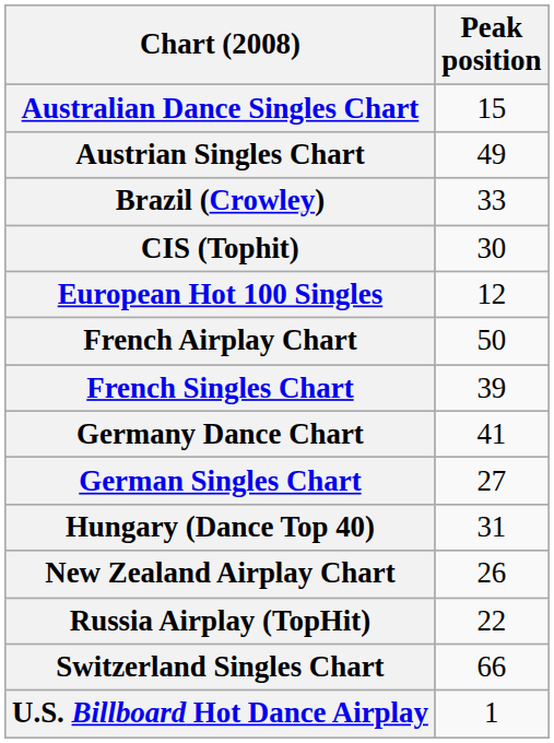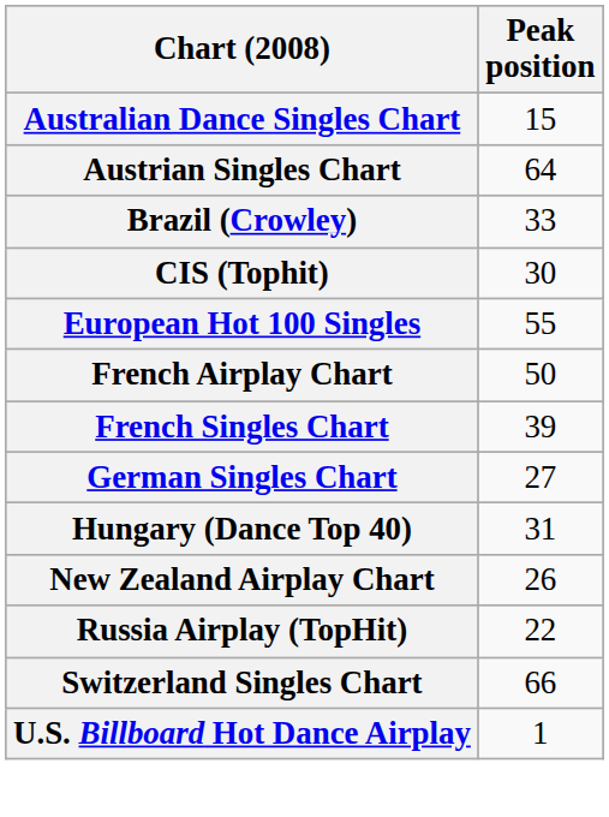Austrian Singles Chart | Peak position: 49 -> 64
European Hot 100 Singles | Peak position: 12 -> 55
- row: Germany Dance Chart | 41
